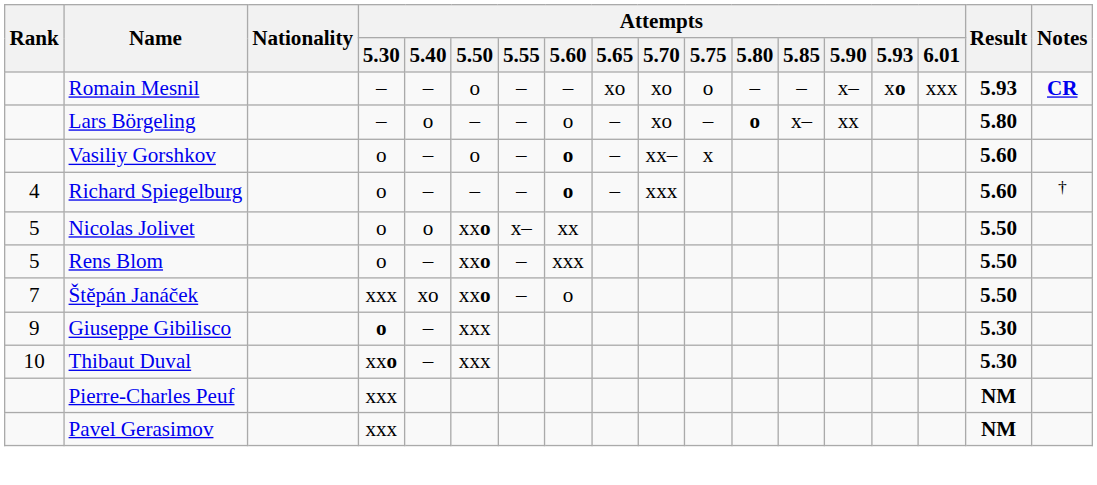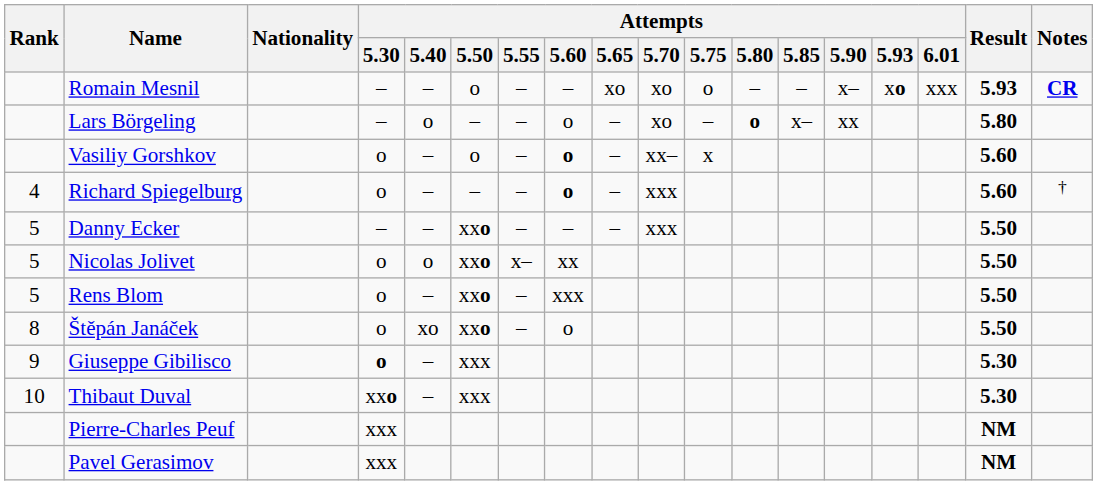+ row: 5 | Danny Ecker | – | – | xxo | – | – | – | xxx | 5.50
Štěpán Janáček | Rank: 7 -> 8
Štěpán Janáček | Attempts / 5.30: xxx -> o
